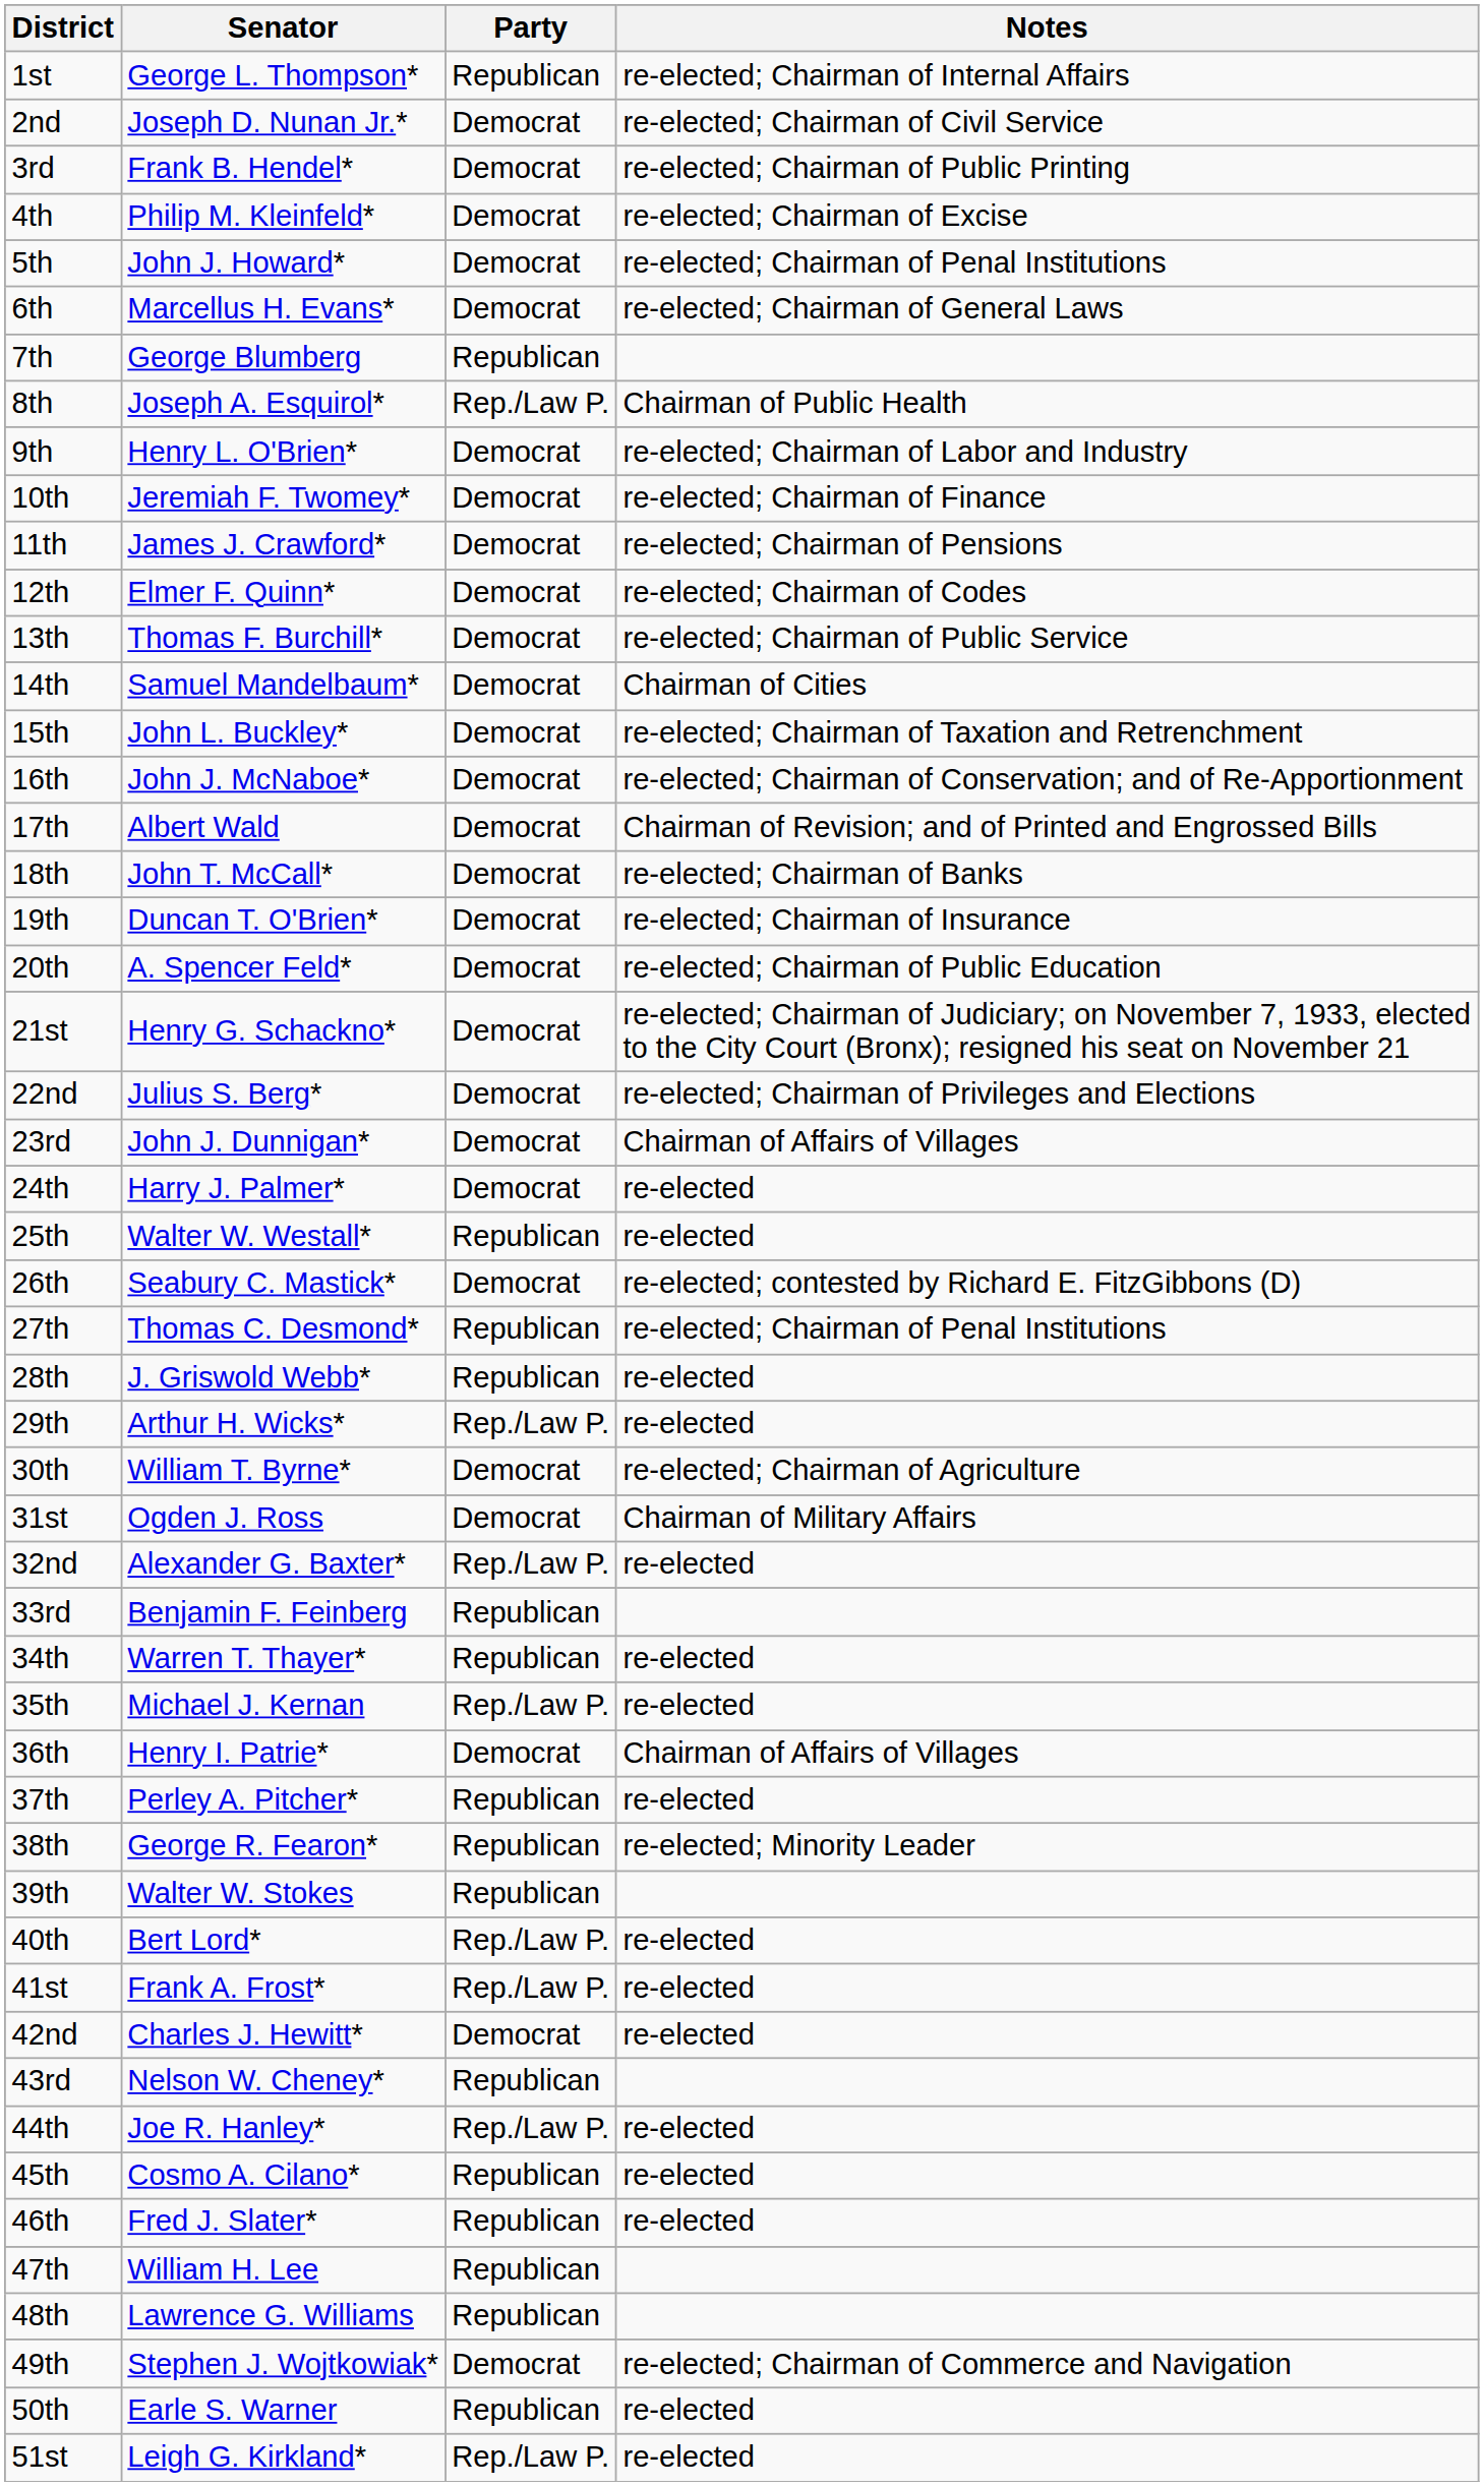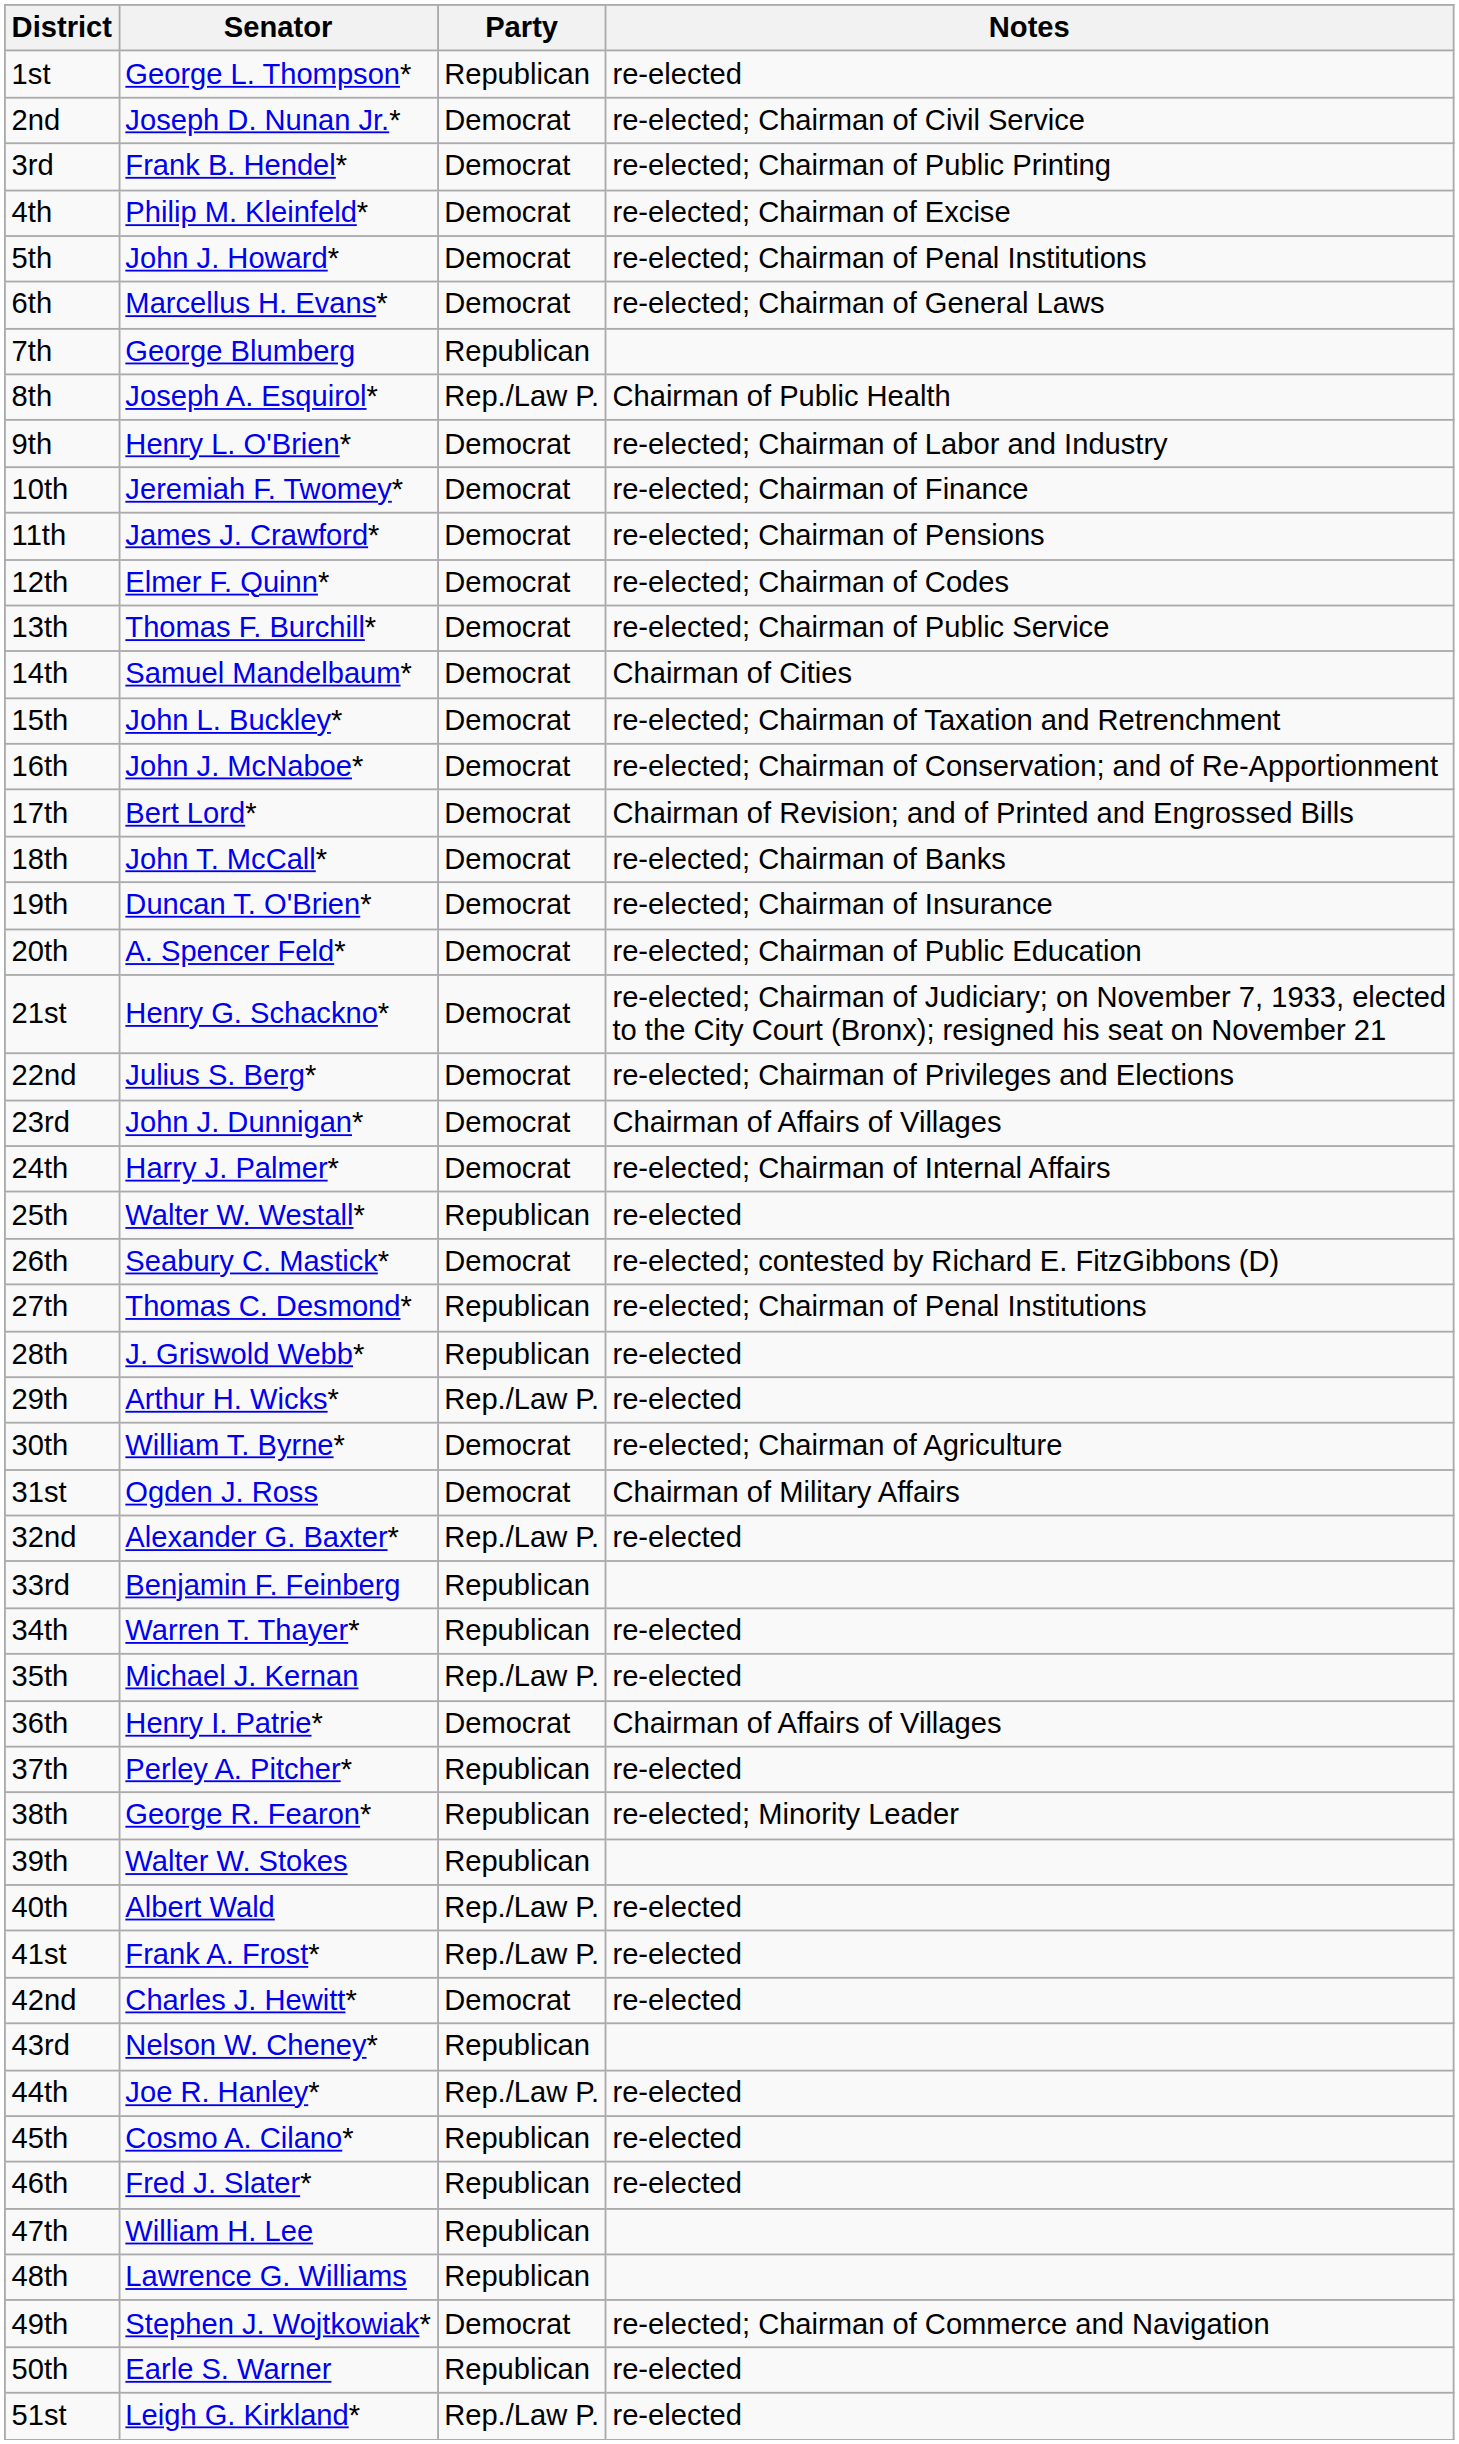1st | Notes: re-elected; Chairman of Internal Affairs -> re-elected
17th | Senator: Albert Wald -> Bert Lord*
24th | Notes: re-elected -> re-elected; Chairman of Internal Affairs
40th | Senator: Bert Lord* -> Albert Wald
